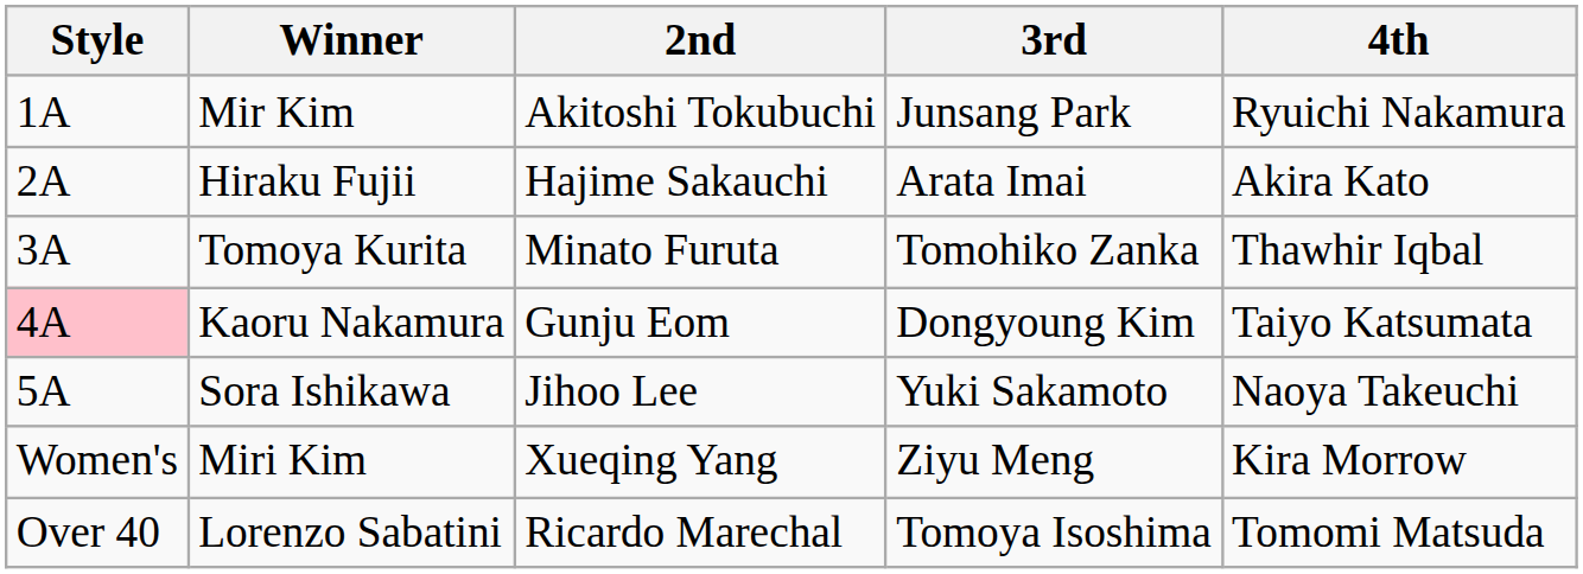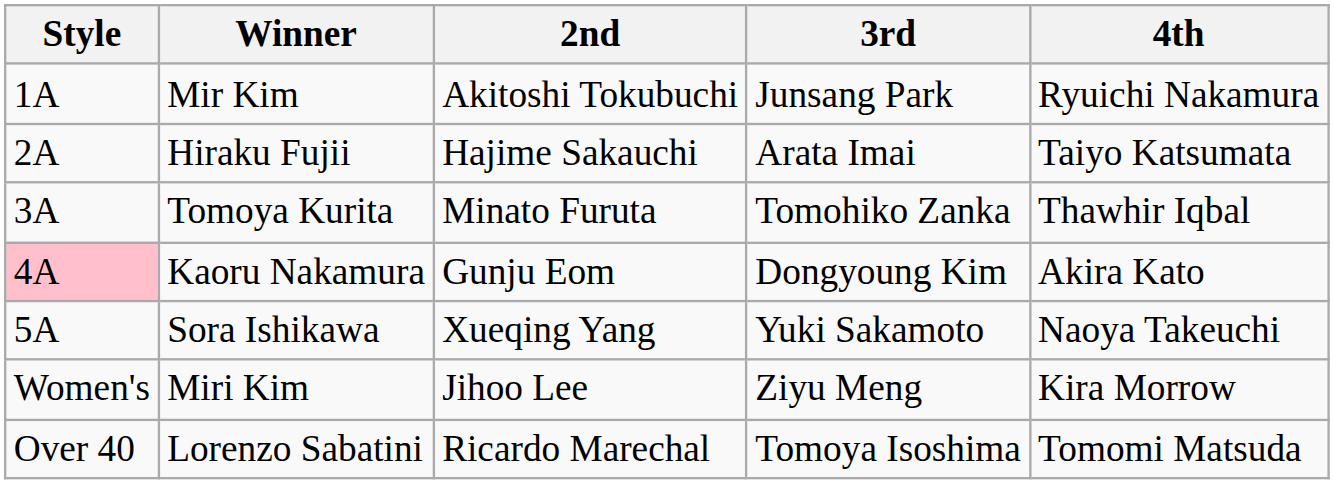Hiraku Fujii | 4th: Akira Kato -> Taiyo Katsumata
Kaoru Nakamura | 4th: Taiyo Katsumata -> Akira Kato
Sora Ishikawa | 2nd: Jihoo Lee -> Xueqing Yang
Miri Kim | 2nd: Xueqing Yang -> Jihoo Lee
